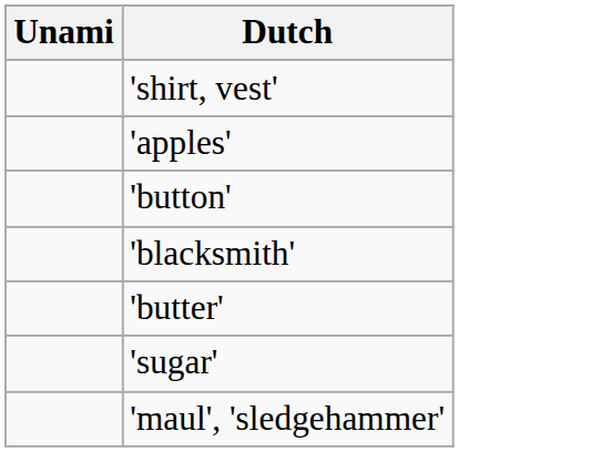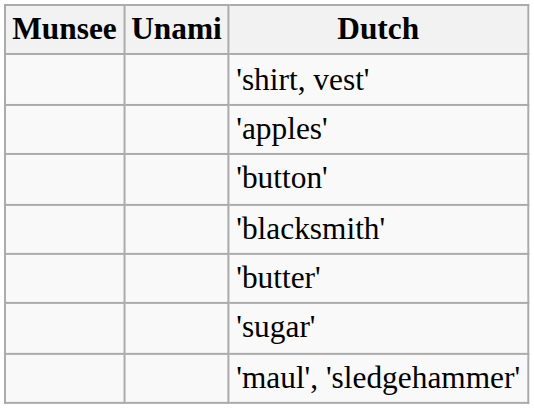+ column: Munsee
